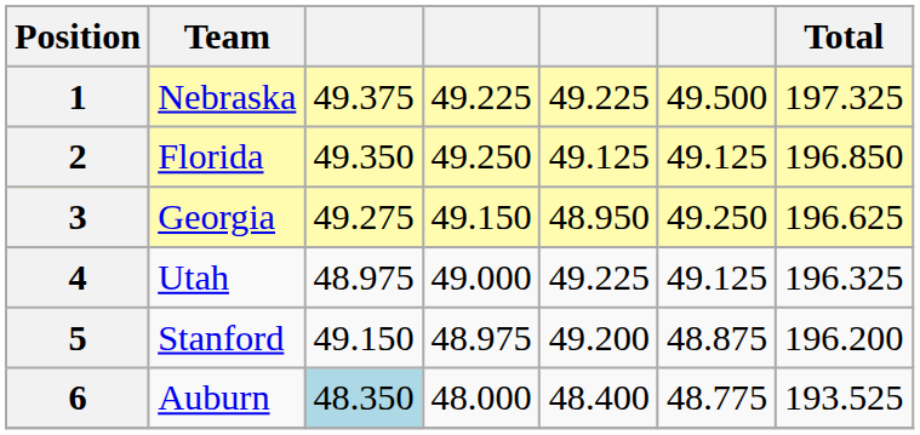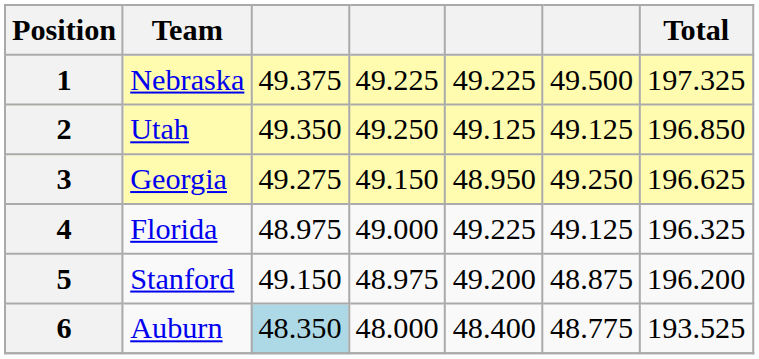2 | Team: Florida -> Utah
4 | Team: Utah -> Florida
